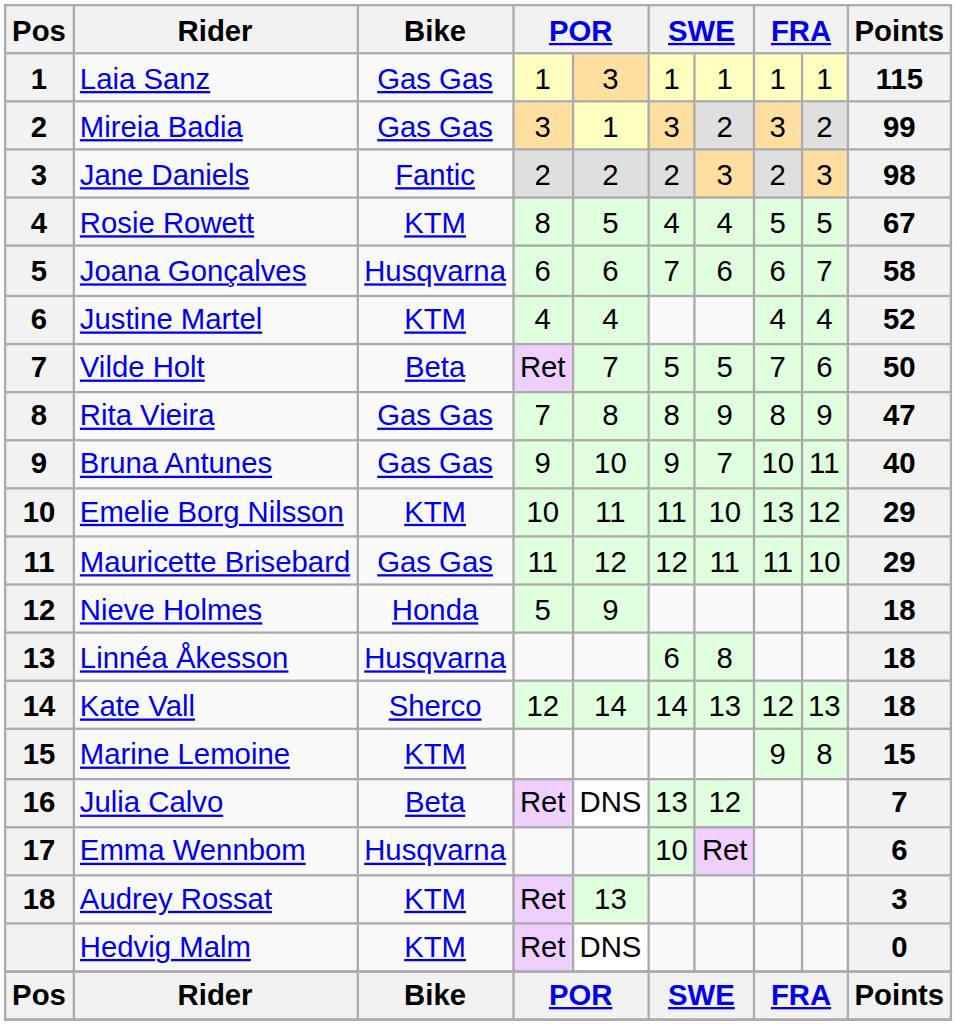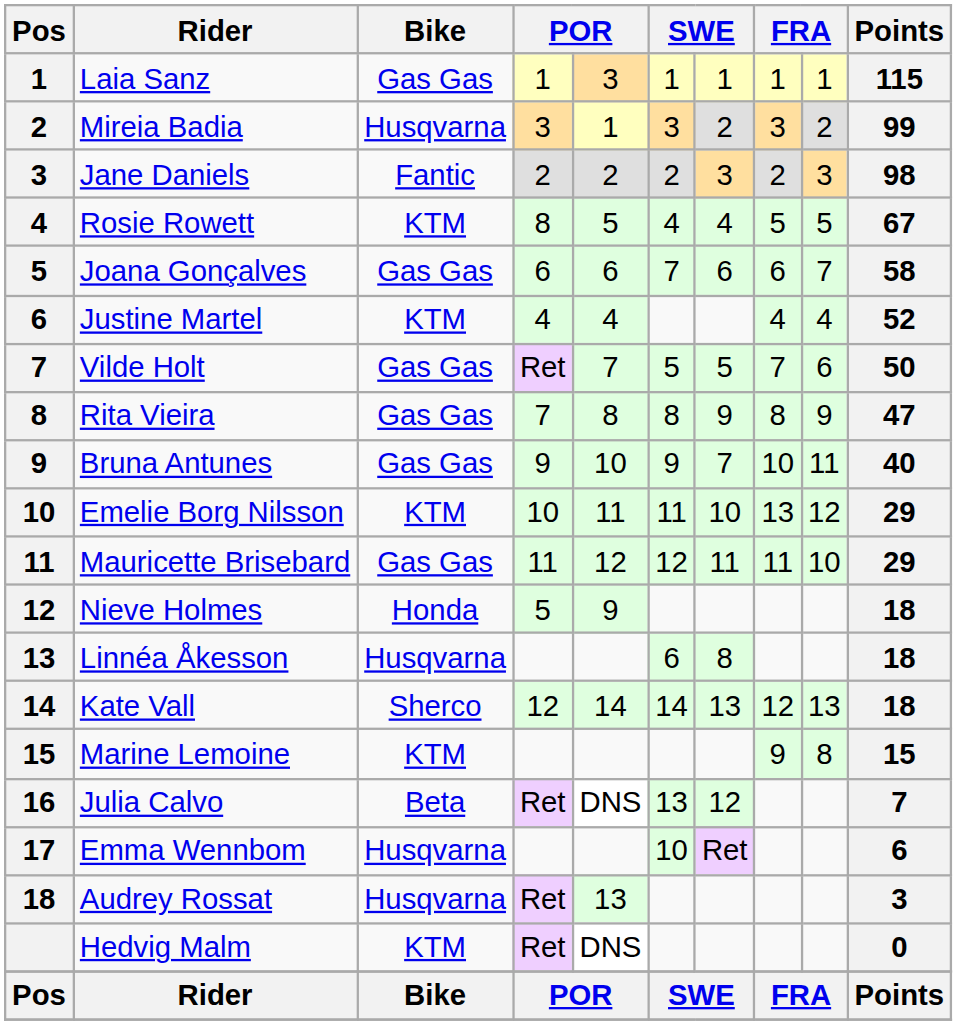Mireia Badia | Bike: Gas Gas -> Husqvarna
Joana Gonçalves | Bike: Husqvarna -> Gas Gas
Vilde Holt | Bike: Beta -> Gas Gas
Audrey Rossat | Bike: KTM -> Husqvarna
